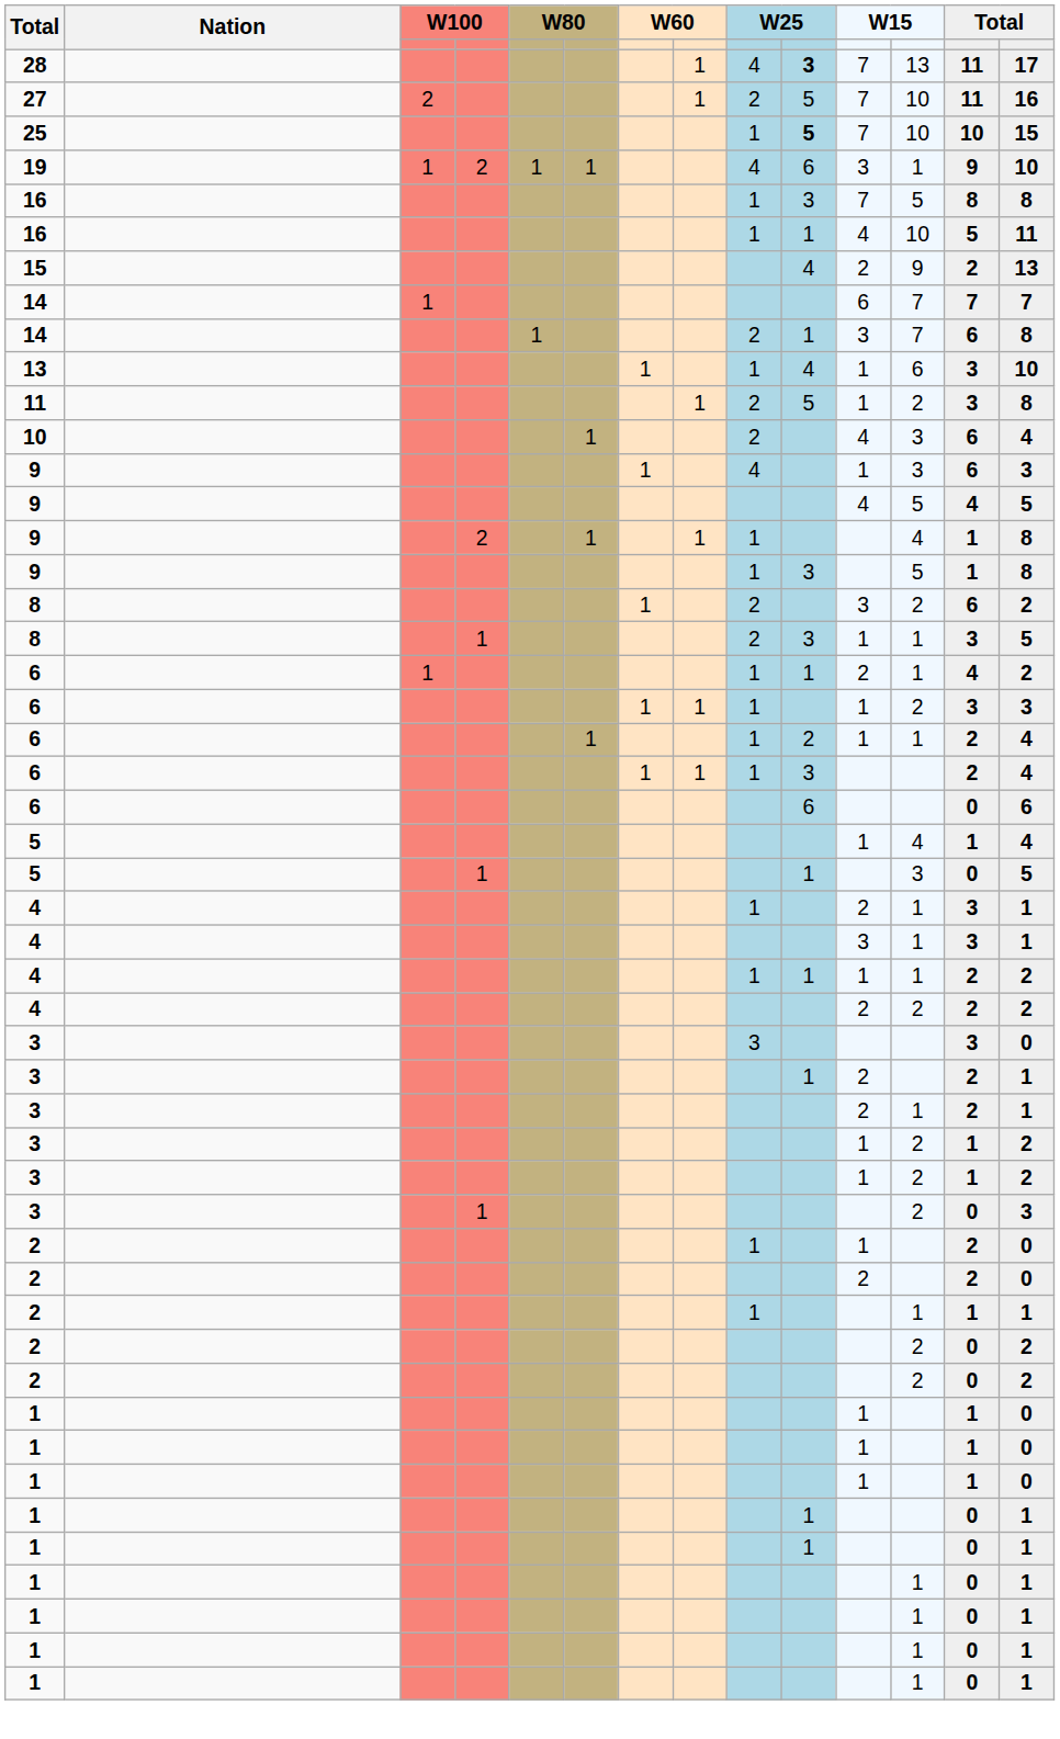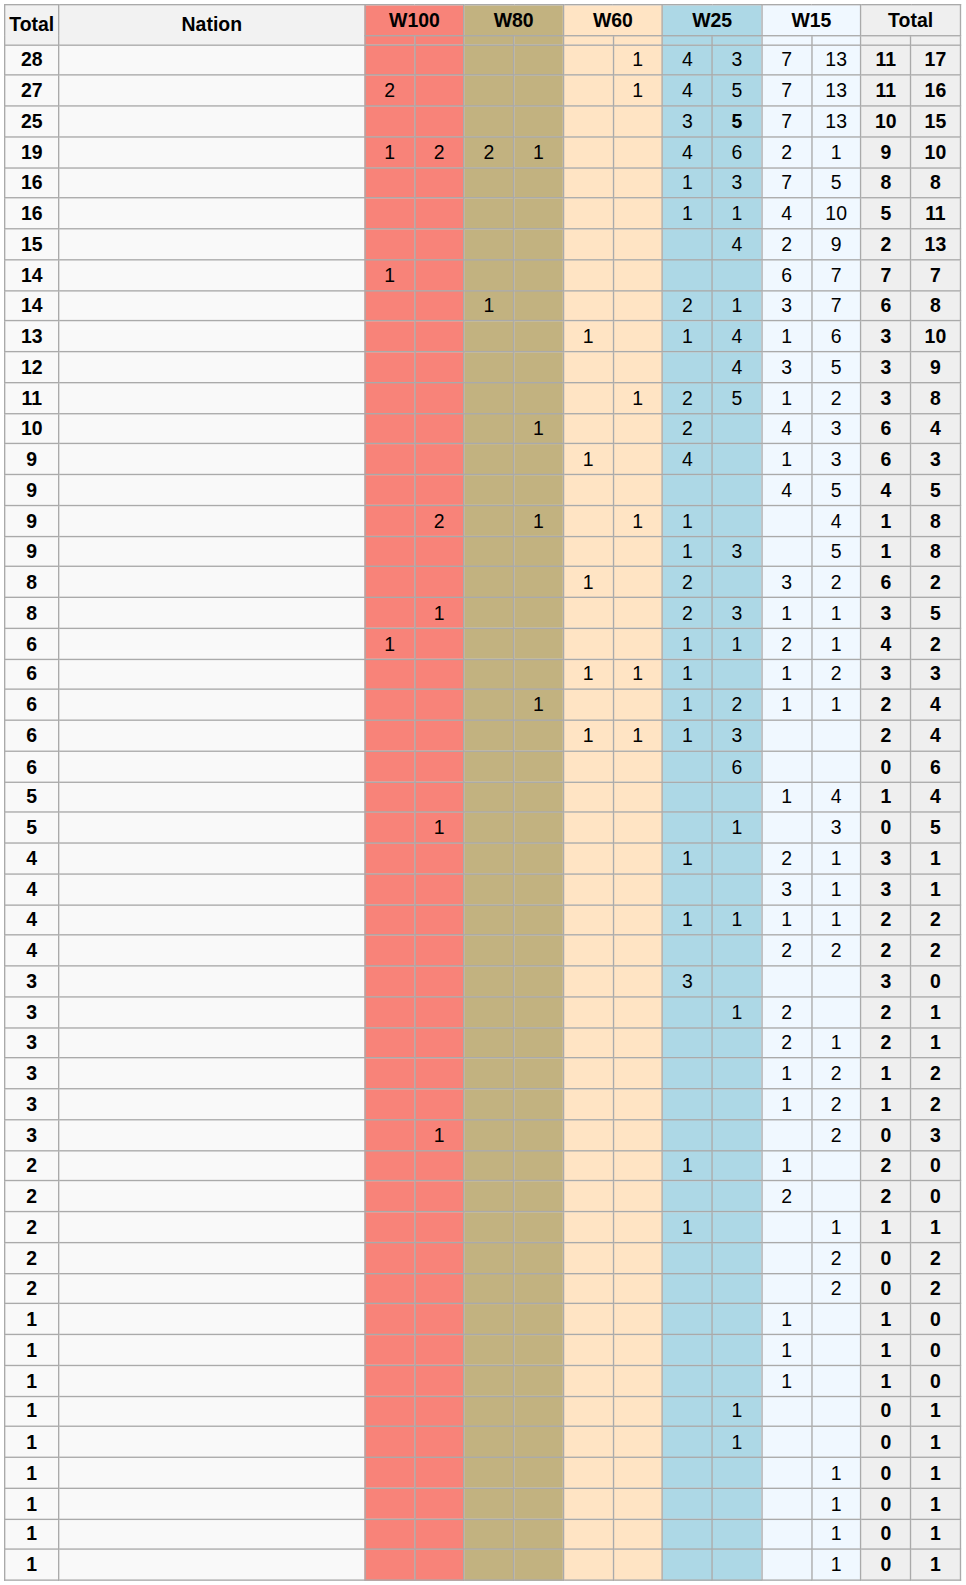28 | column 10: bold -> normal
27 | column 9: 2 -> 4
27 | column 12: 10 -> 13
25 | column 9: 1 -> 3
25 | column 12: 10 -> 13
19 | column 5: 1 -> 2
19 | column 11: 3 -> 2
+ row: 12 | 4 | 3 | 5 | 3 | 9
